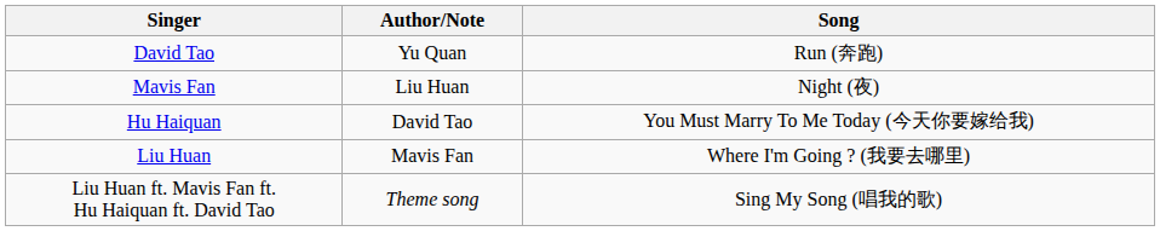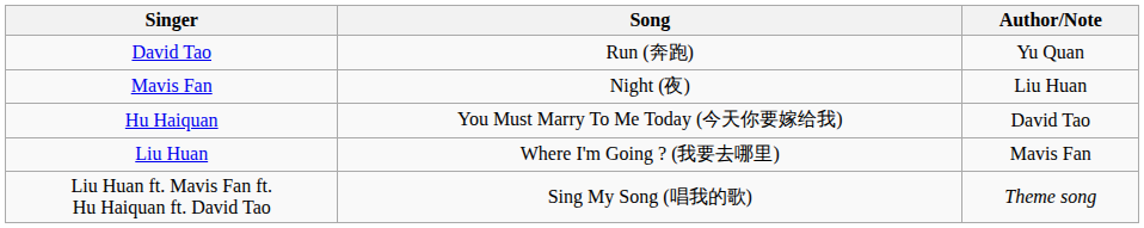columns swapped: Song <-> Author/Note
